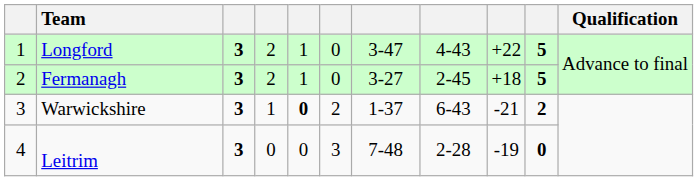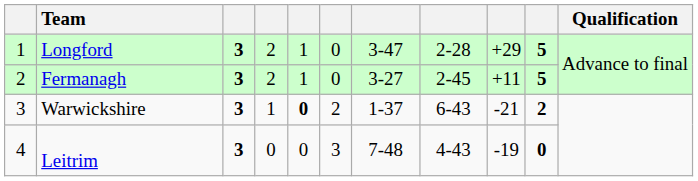Longford | column 8: 4-43 -> 2-28
Longford | column 9: +22 -> +29
Fermanagh | column 9: +18 -> +11
Leitrim | column 8: 2-28 -> 4-43
